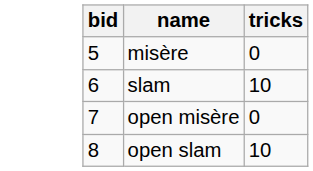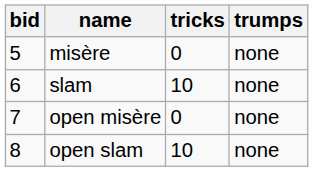+ column: trumps | none | none | none | none
